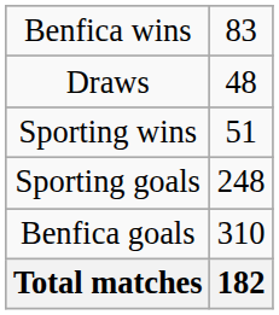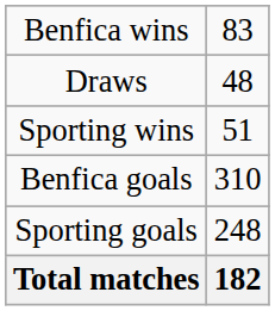rows swapped: Benfica goals <-> Sporting goals
